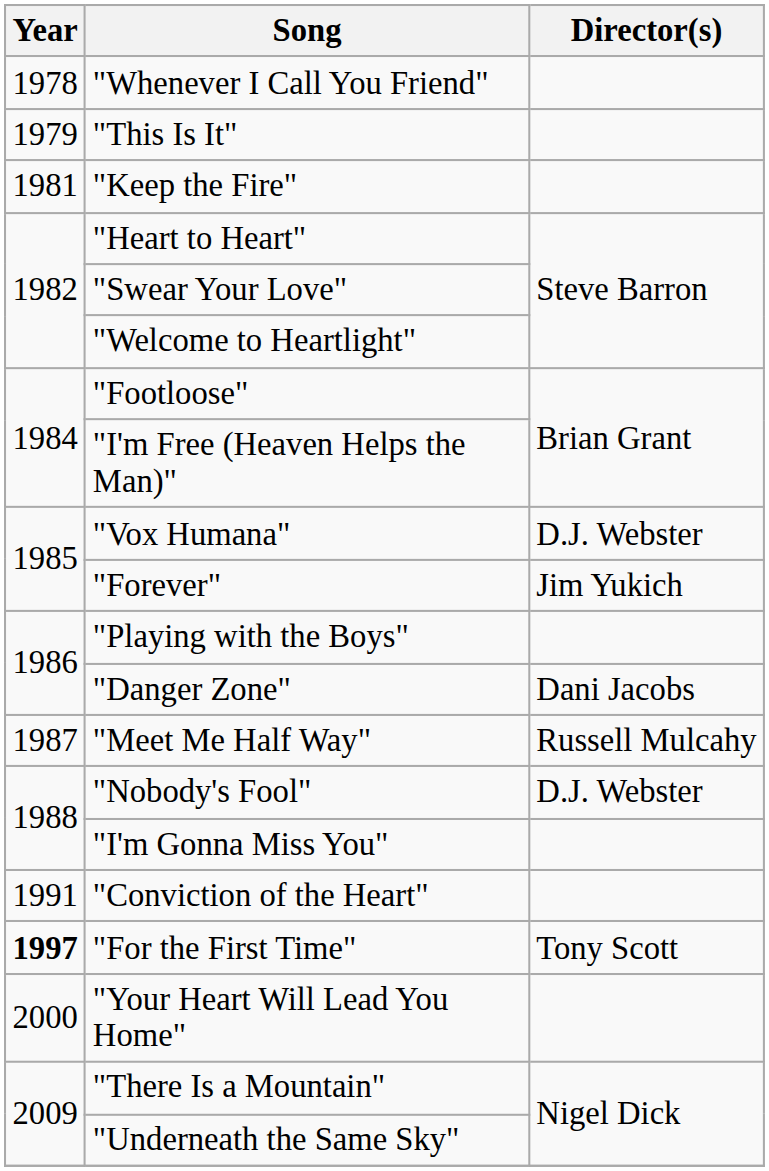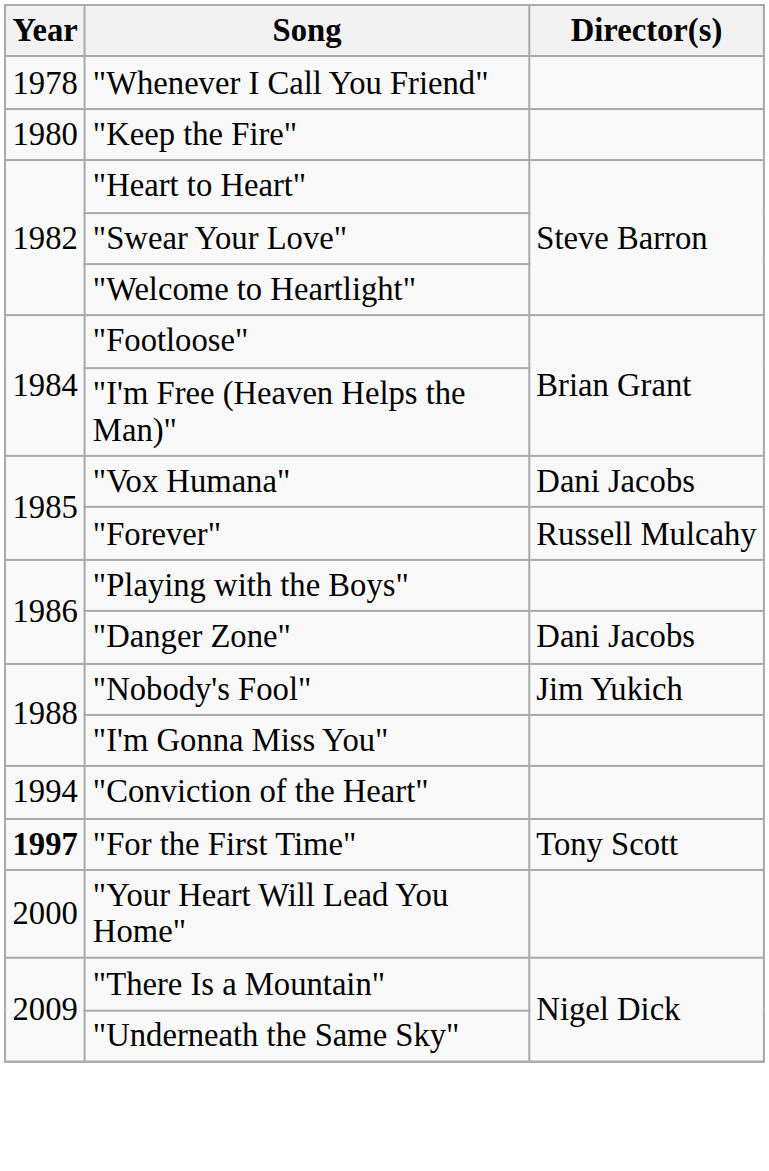- row: 1979 | "This Is It"
"Keep the Fire" | Year: 1981 -> 1980
"Vox Humana" | Director(s): D.J. Webster -> Dani Jacobs
"Forever" | Director(s): Jim Yukich -> Russell Mulcahy
- row: 1987 | "Meet Me Half Way" | Russell Mulcahy
"Nobody's Fool" | Director(s): D.J. Webster -> Jim Yukich
"Conviction of the Heart" | Year: 1991 -> 1994
